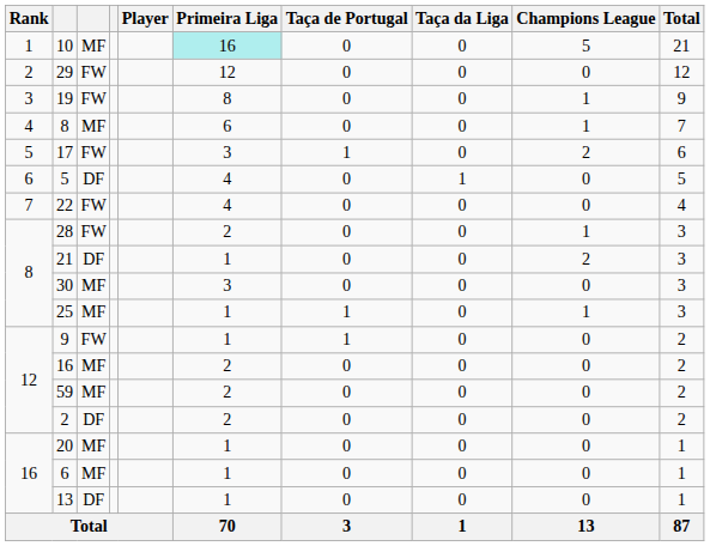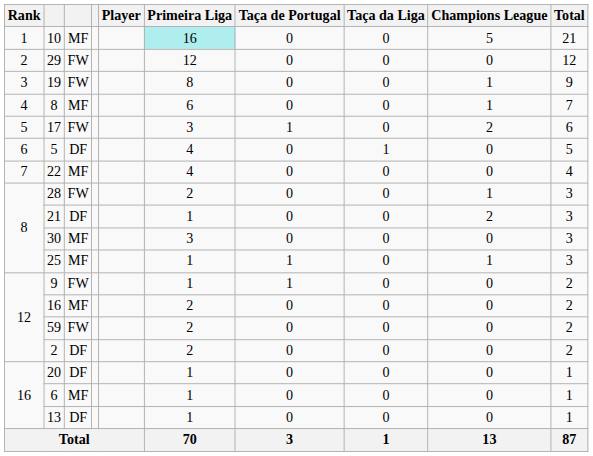22 | column 3: FW -> MF
59 | column 3: MF -> FW
20 | column 3: MF -> DF
